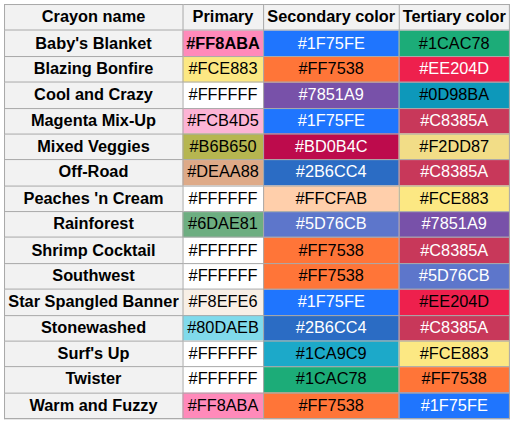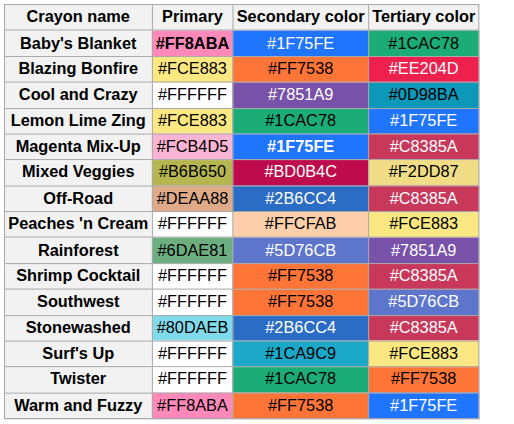+ row: Lemon Lime Zing | #FCE883 | #1CAC78 | #1F75FE
Magenta Mix-Up | Secondary color: normal -> bold
- row: Star Spangled Banner | #F8EFE6 | #1F75FE | #EE204D
